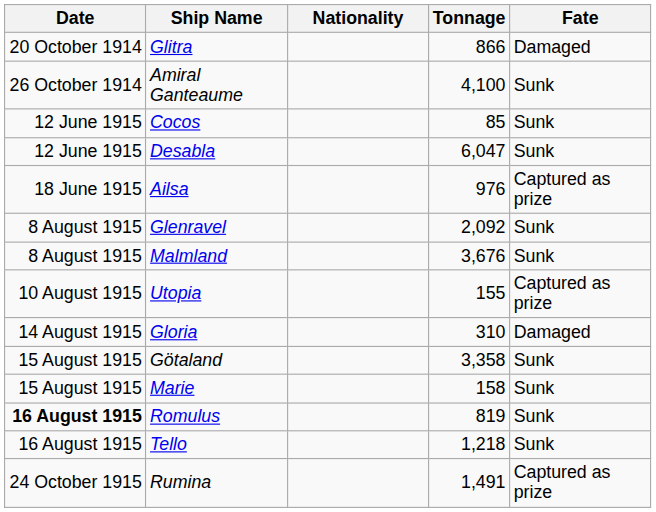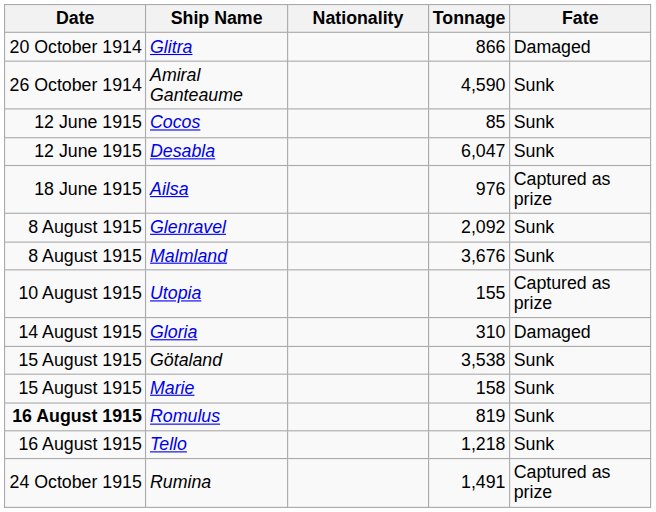Amiral Ganteaume | Tonnage: 4,100 -> 4,590
Götaland | Tonnage: 3,358 -> 3,538
